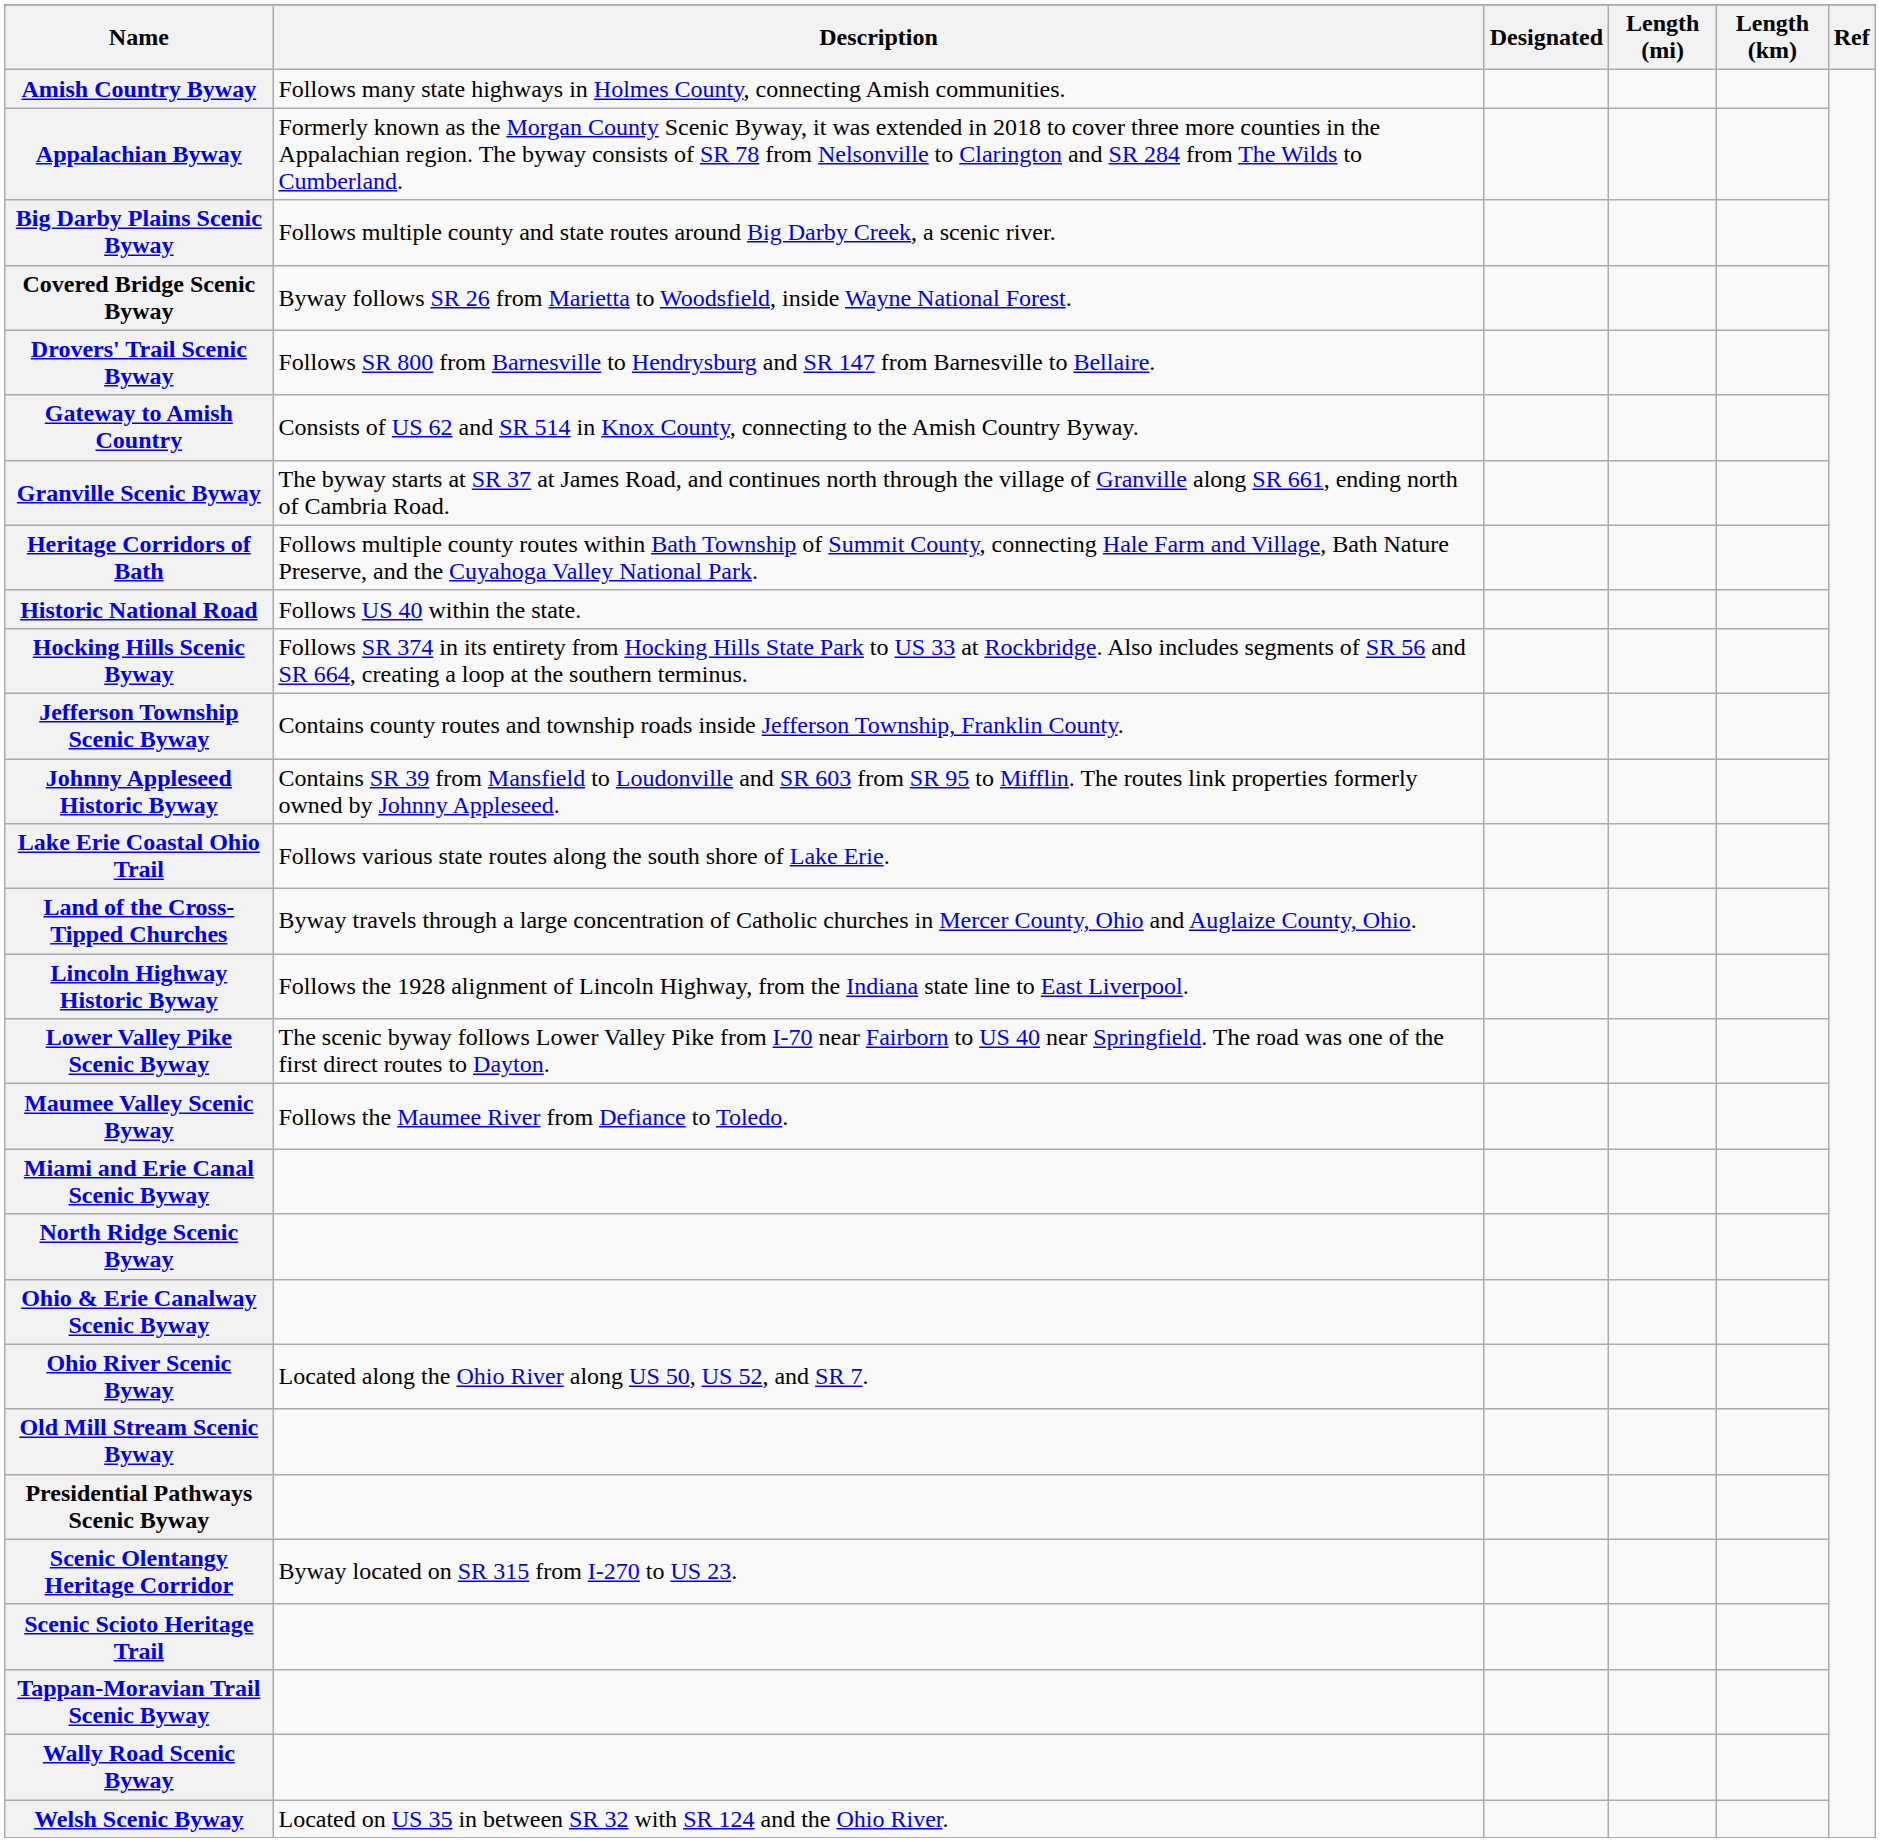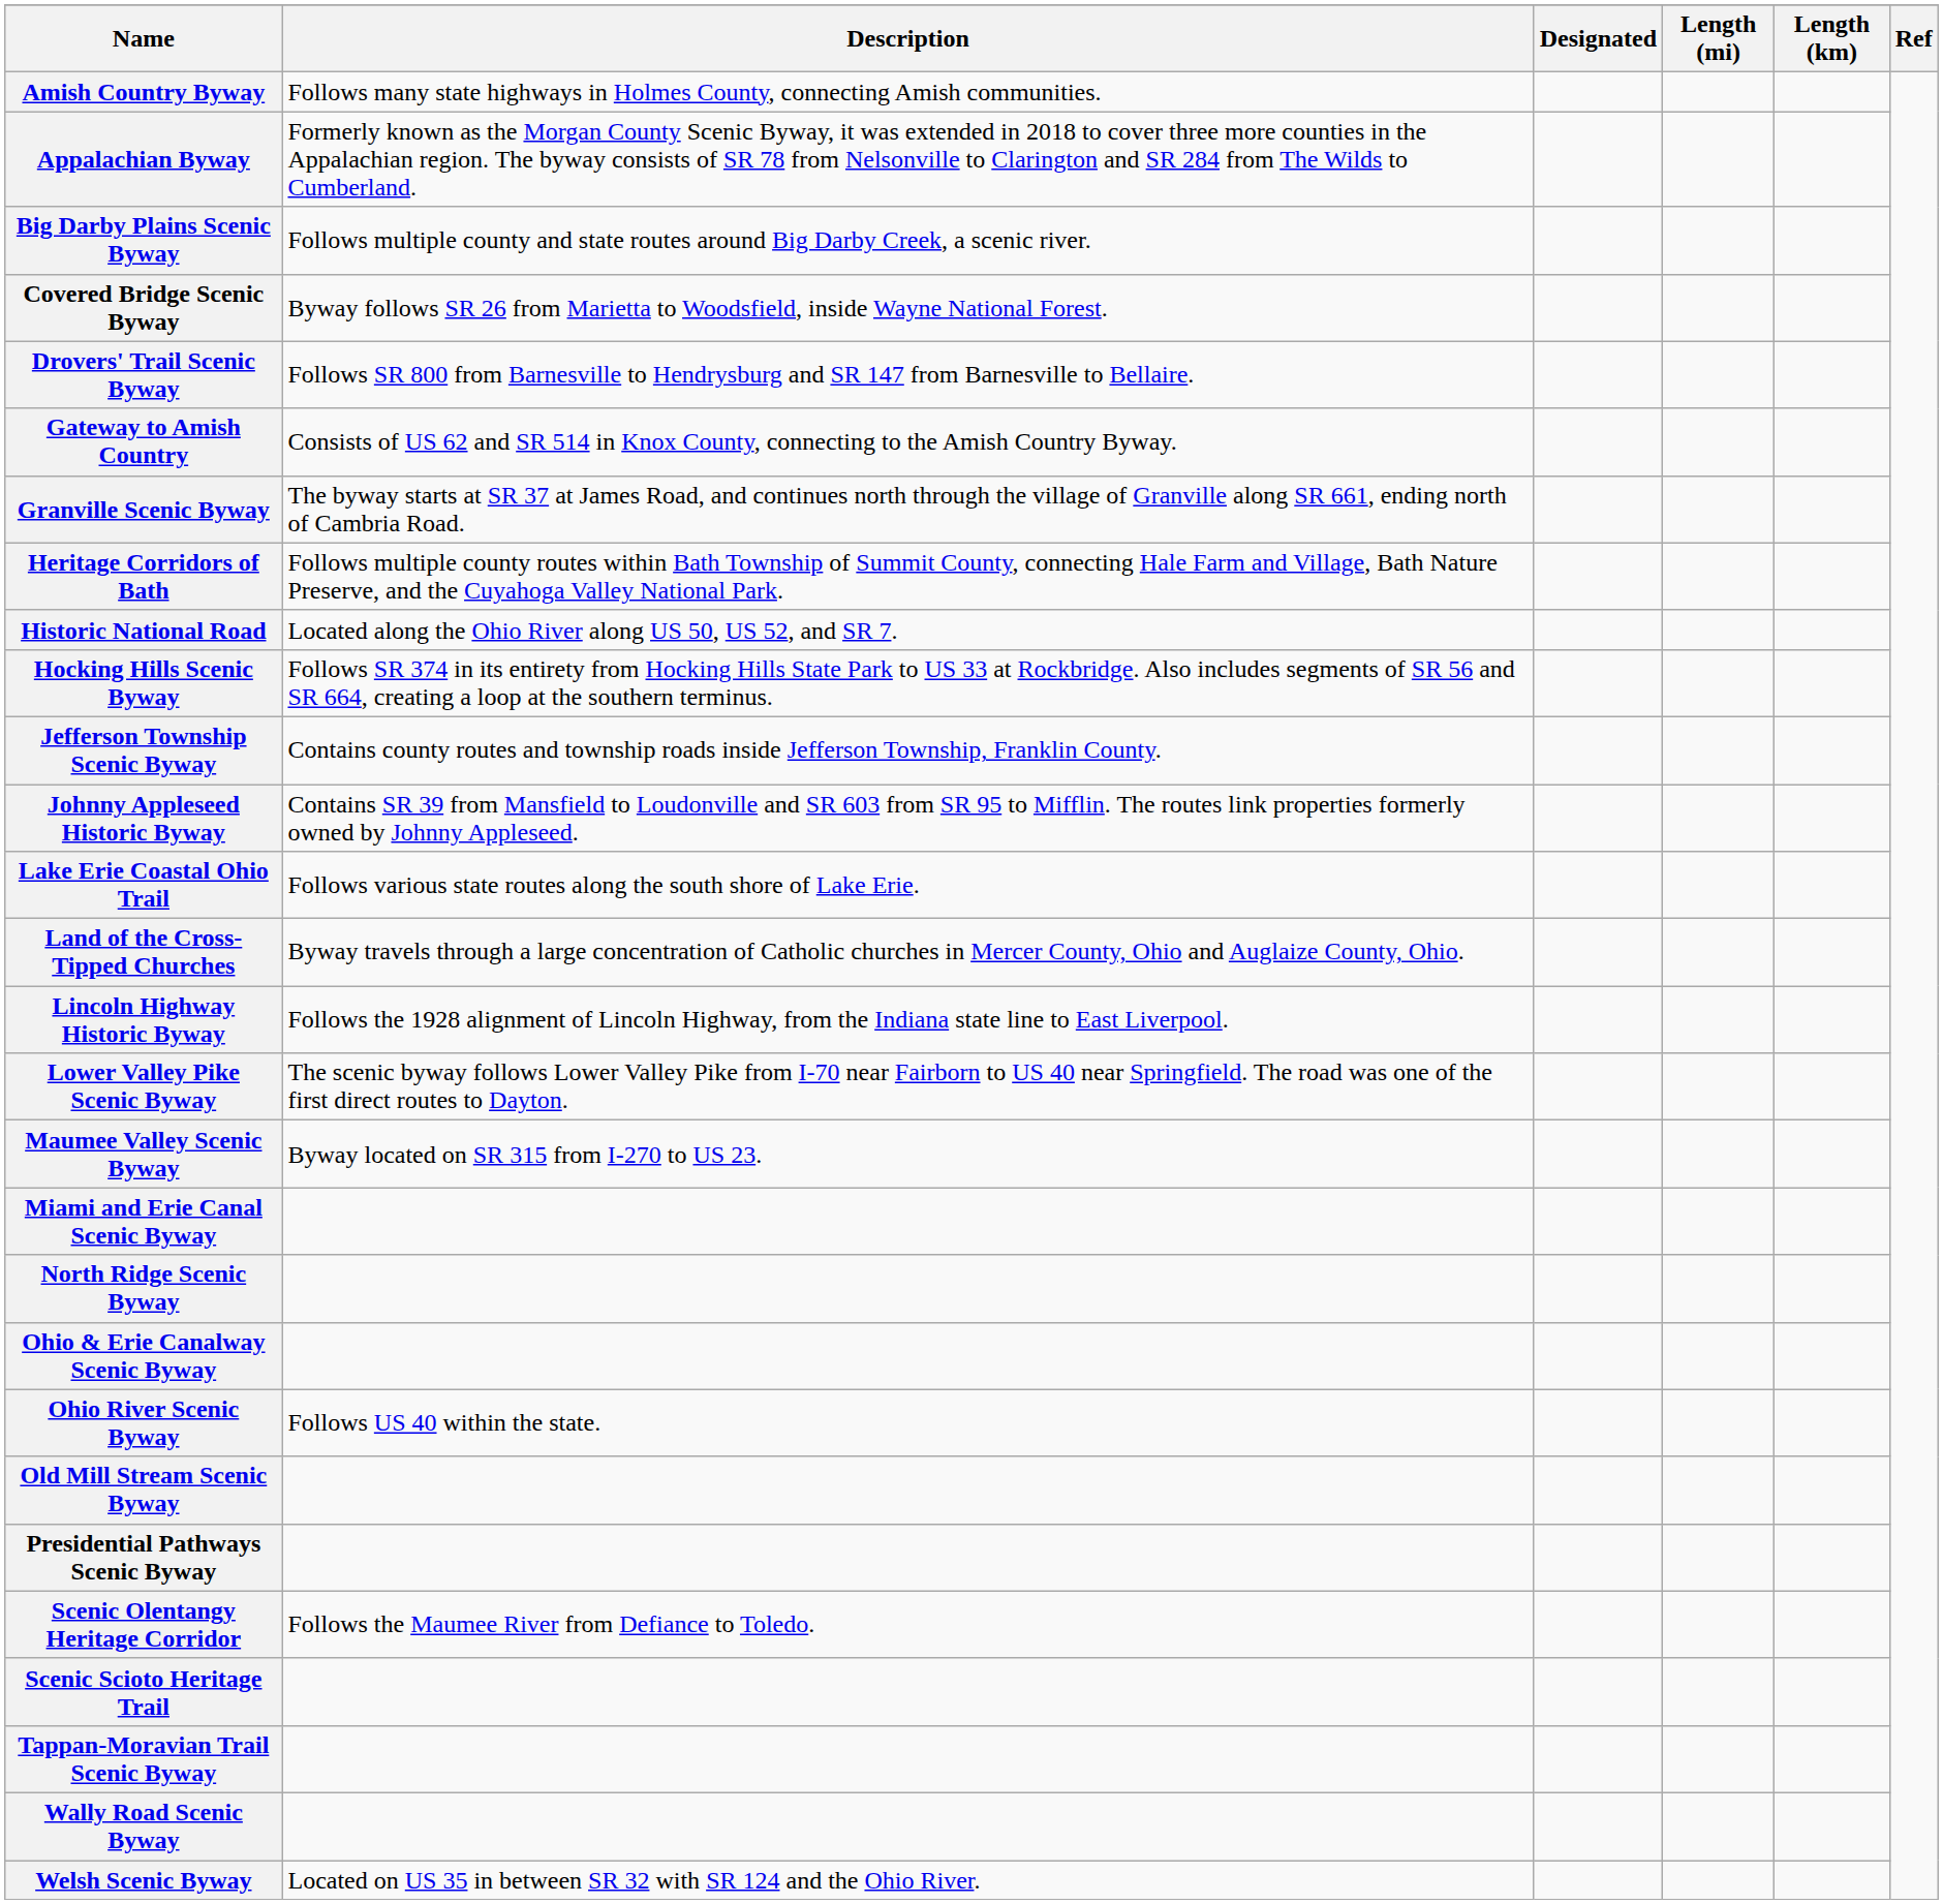Historic National Road | Description: Follows US 40 within the state. -> Located along the Ohio River along US 50, US 52, and SR 7.
Maumee Valley Scenic Byway | Description: Follows the Maumee River from Defiance to Toledo. -> Byway located on SR 315 from I-270 to US 23.
Ohio River Scenic Byway | Description: Located along the Ohio River along US 50, US 52, and SR 7. -> Follows US 40 within the state.
Scenic Olentangy Heritage Corridor | Description: Byway located on SR 315 from I-270 to US 23. -> Follows the Maumee River from Defiance to Toledo.
